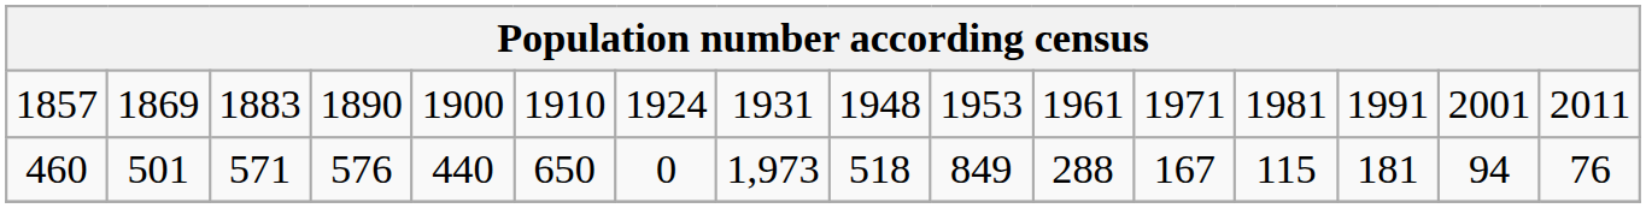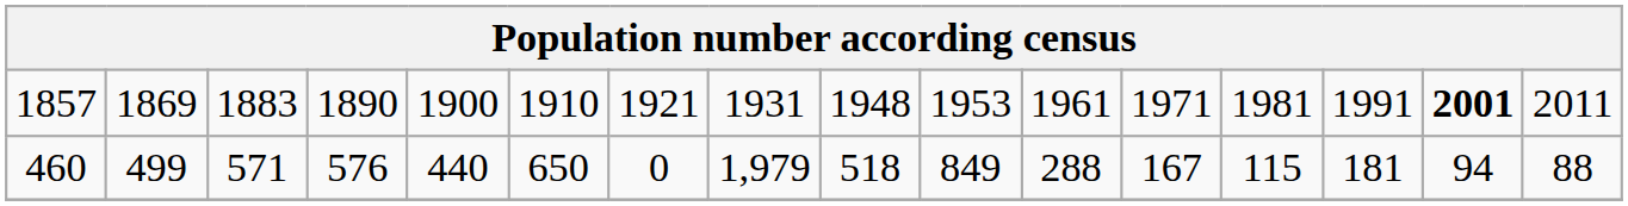1857 | column 7: 1924 -> 1921
1857 | column 15: normal -> bold
460 | column 2: 501 -> 499
460 | column 8: 1,973 -> 1,979
460 | column 16: 76 -> 88
